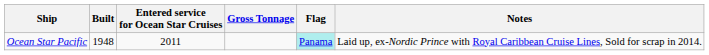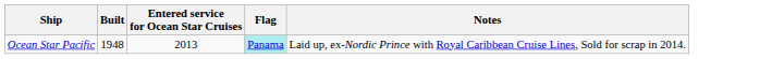- column: Gross Tonnage
Ocean Star Pacific | Entered service for Ocean Star Cruises: 2011 -> 2013
